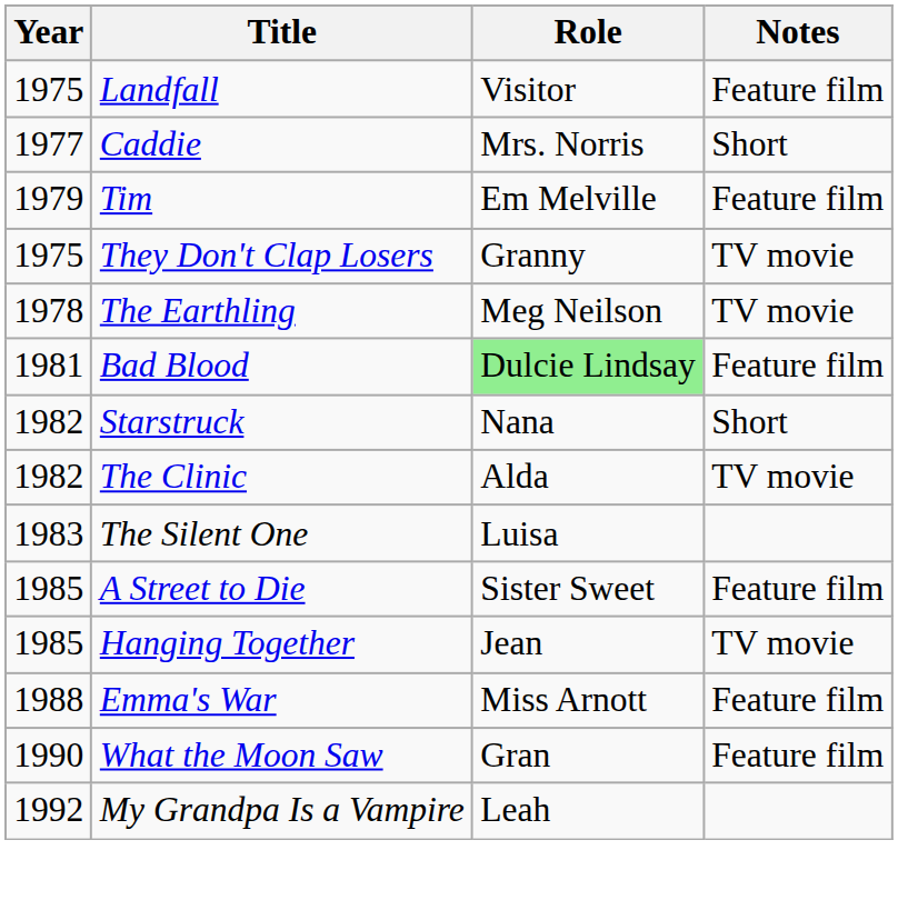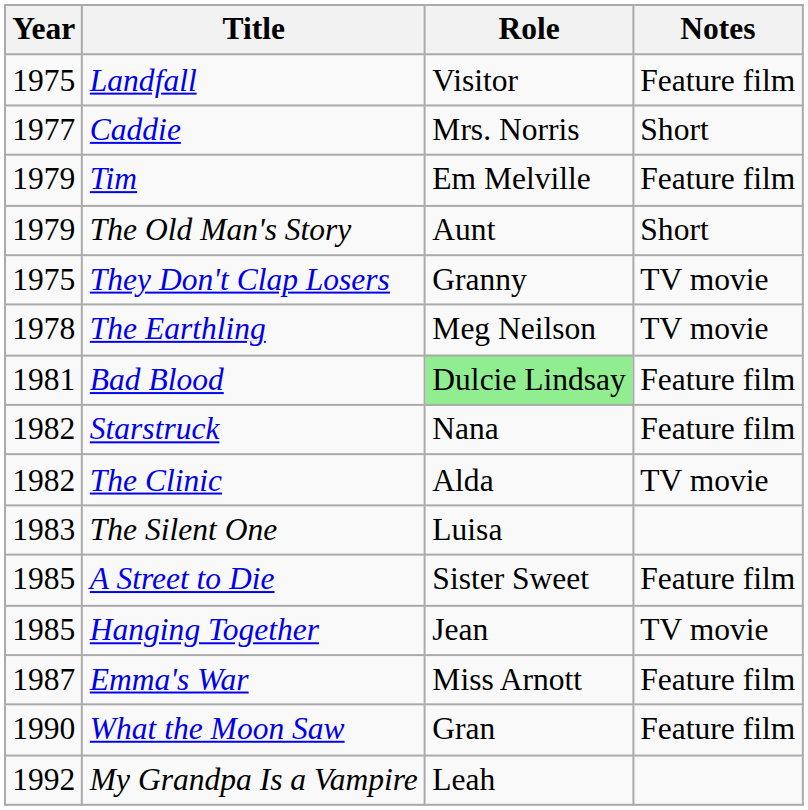+ row: 1979 | The Old Man's Story | Aunt | Short
Starstruck | Notes: Short -> Feature film
Emma's War | Year: 1988 -> 1987
